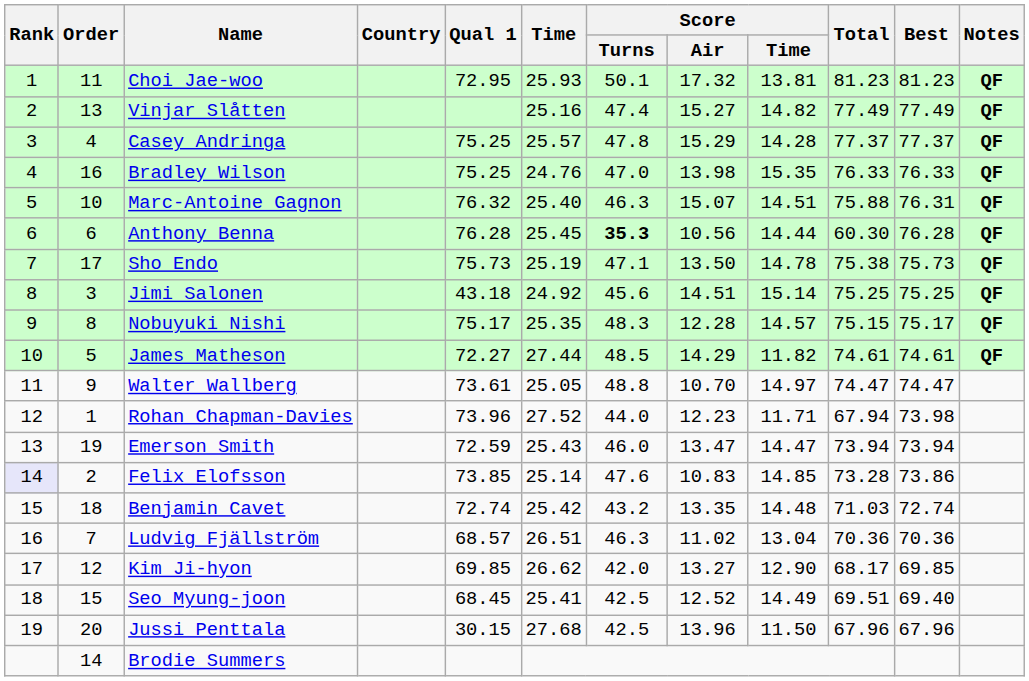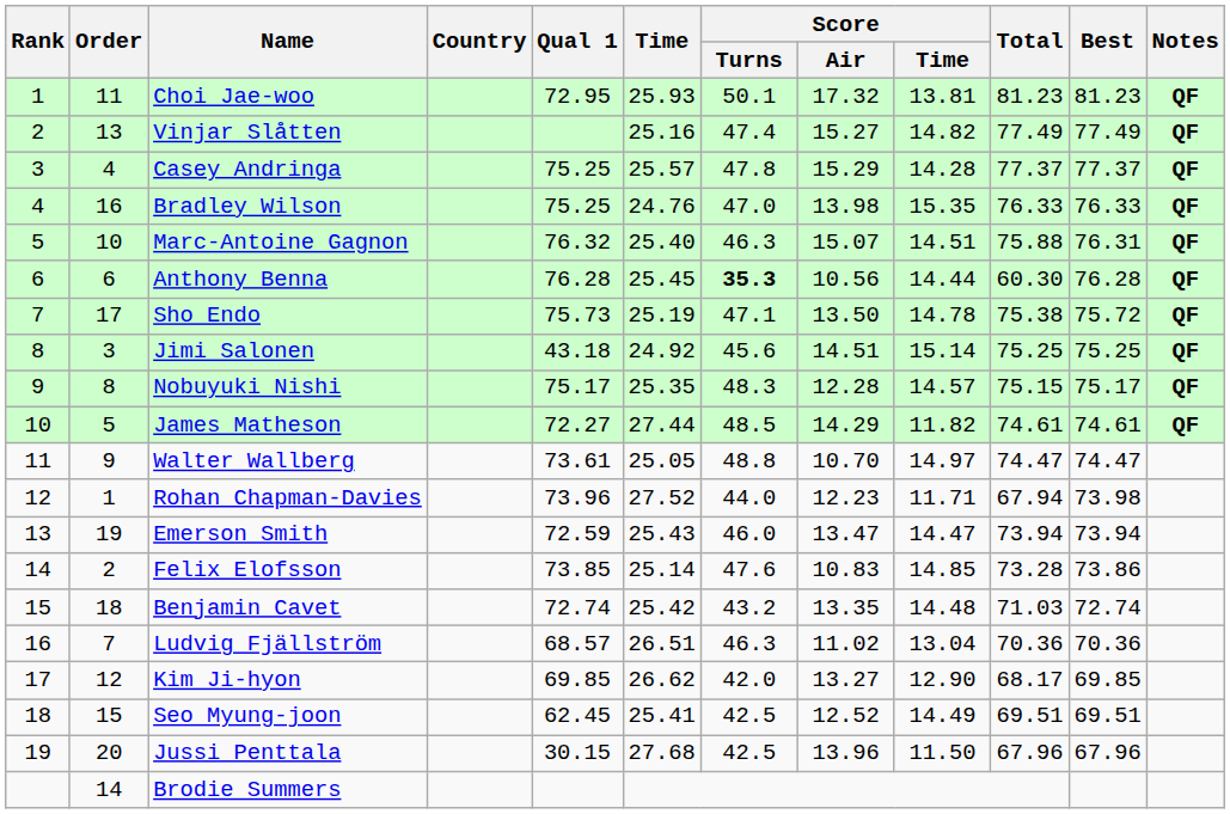Sho Endo | Best: 75.73 -> 75.72
Felix Elofsson | Rank: lavender background -> no background
Seo Myung-joon | Qual 1: 68.45 -> 62.45
Seo Myung-joon | Best: 69.40 -> 69.51
